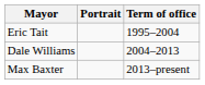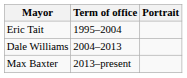columns swapped: Portrait <-> Term of office
